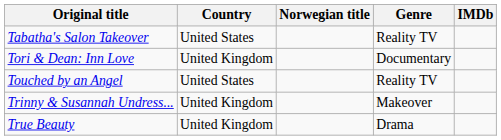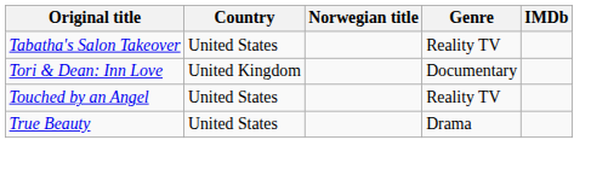- row: Trinny & Susannah Undress... | United Kingdom | Makeover
True Beauty | Country: United Kingdom -> United States
